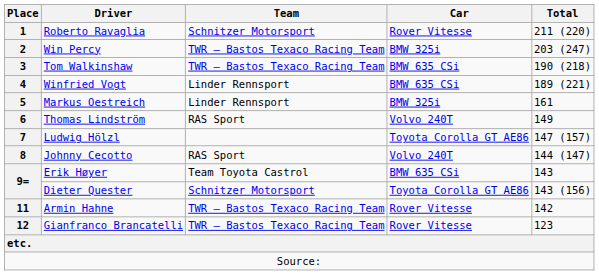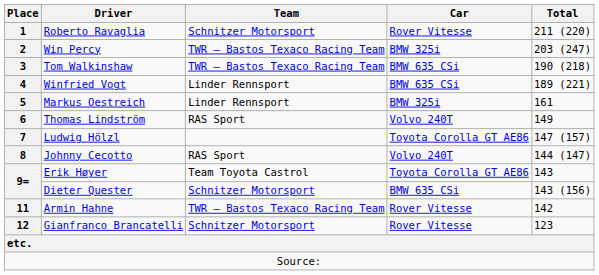9= / Erik Høyer | Car: BMW 635 CSi -> Toyota Corolla GT AE86
9= / Dieter Quester | Car: Toyota Corolla GT AE86 -> BMW 635 CSi
12 | Team: TWR – Bastos Texaco Racing Team -> Schnitzer Motorsport
